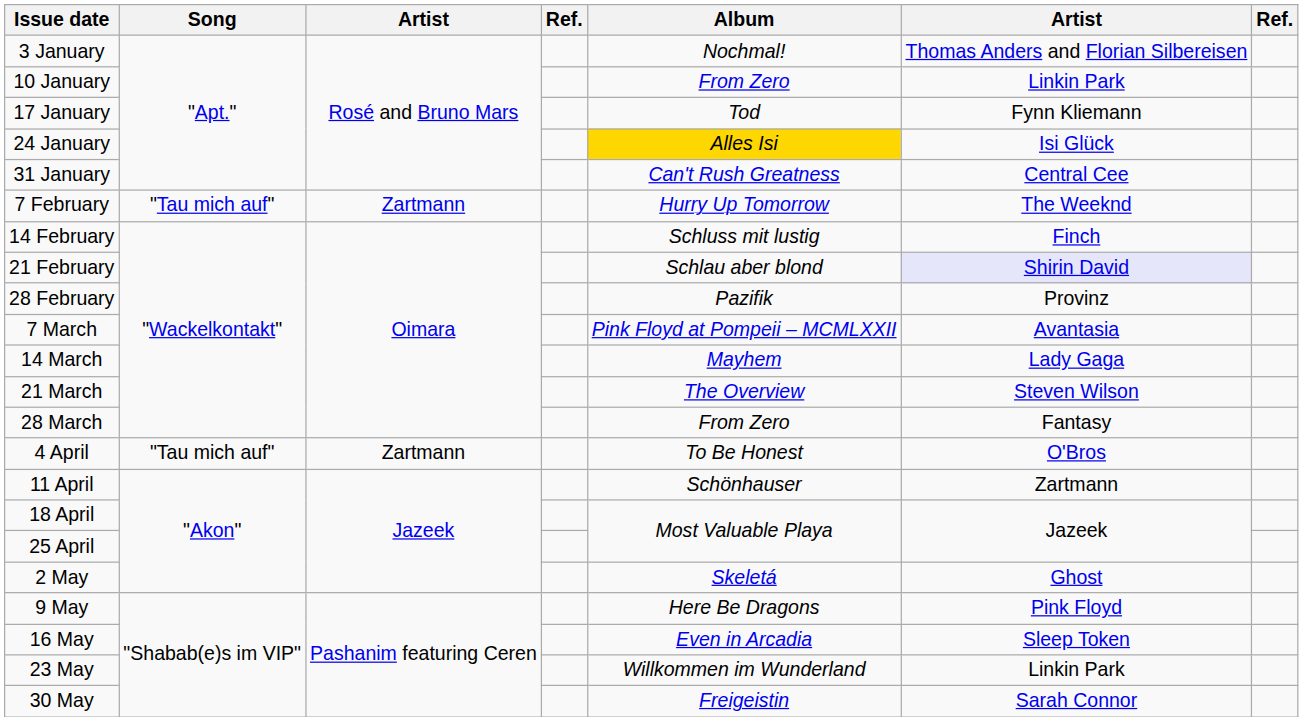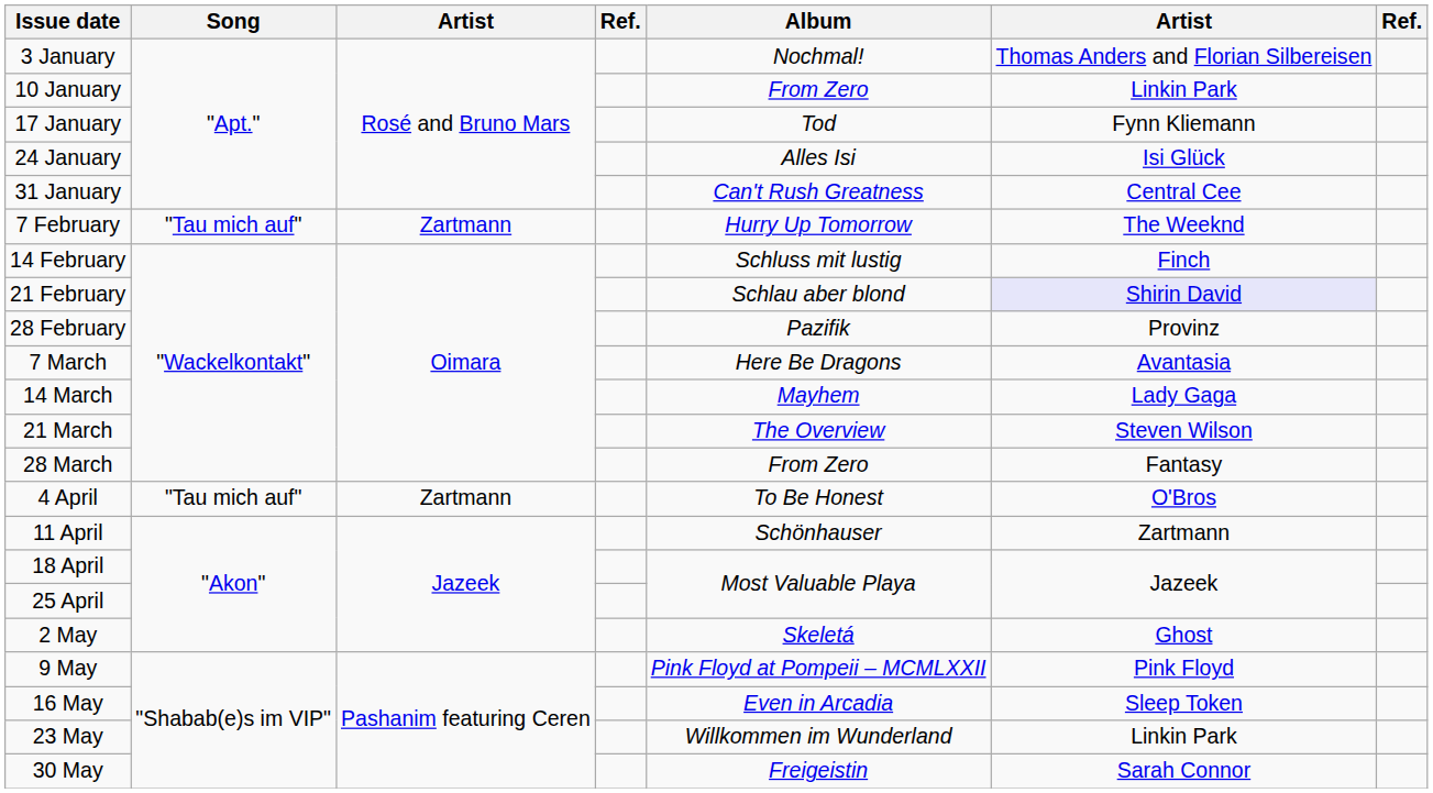24 January | Album: gold background -> no background
7 March | Album: Pink Floyd at Pompeii – MCMLXXII -> Here Be Dragons
9 May | Album: Here Be Dragons -> Pink Floyd at Pompeii – MCMLXXII
